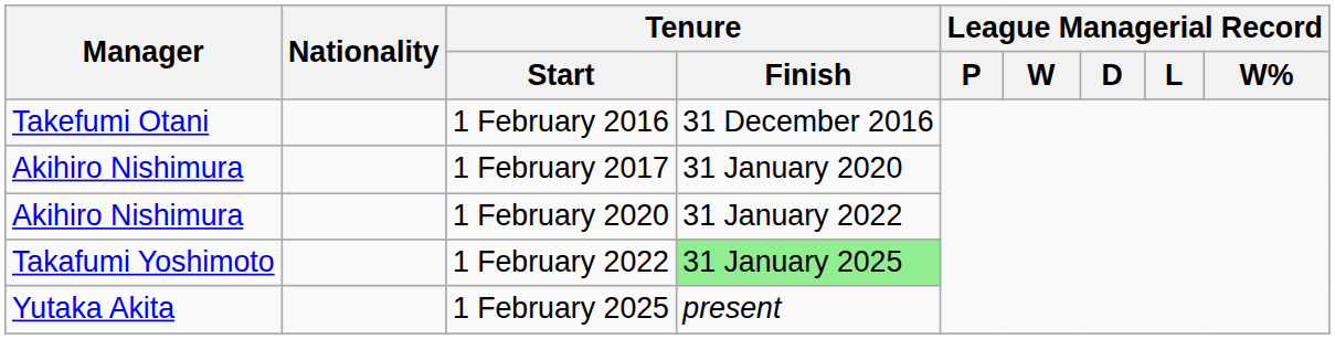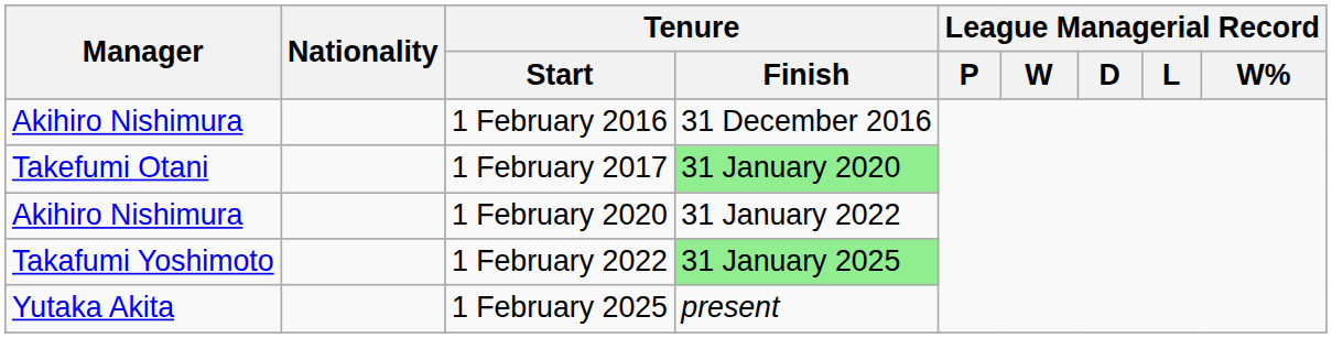1 February 2016 | Manager: Takefumi Otani -> Akihiro Nishimura
1 February 2017 | Manager: Akihiro Nishimura -> Takefumi Otani
1 February 2017 | Tenure / Finish: no background -> lightgreen background
